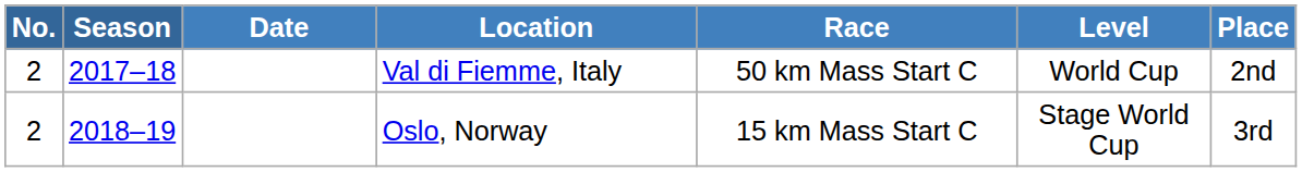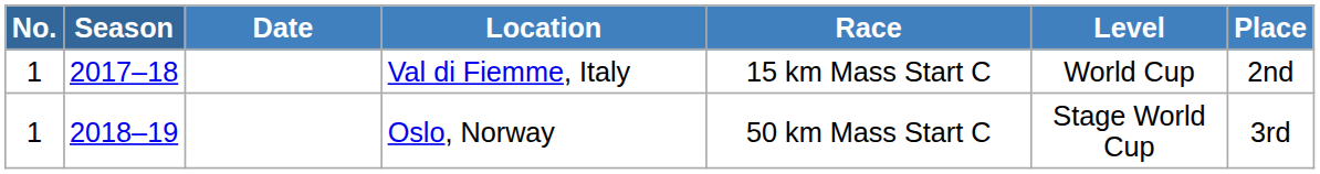Val di Fiemme, Italy | No.: 2 -> 1
Val di Fiemme, Italy | Race: 50 km Mass Start C -> 15 km Mass Start C
Oslo, Norway | No.: 2 -> 1
Oslo, Norway | Race: 15 km Mass Start C -> 50 km Mass Start C
